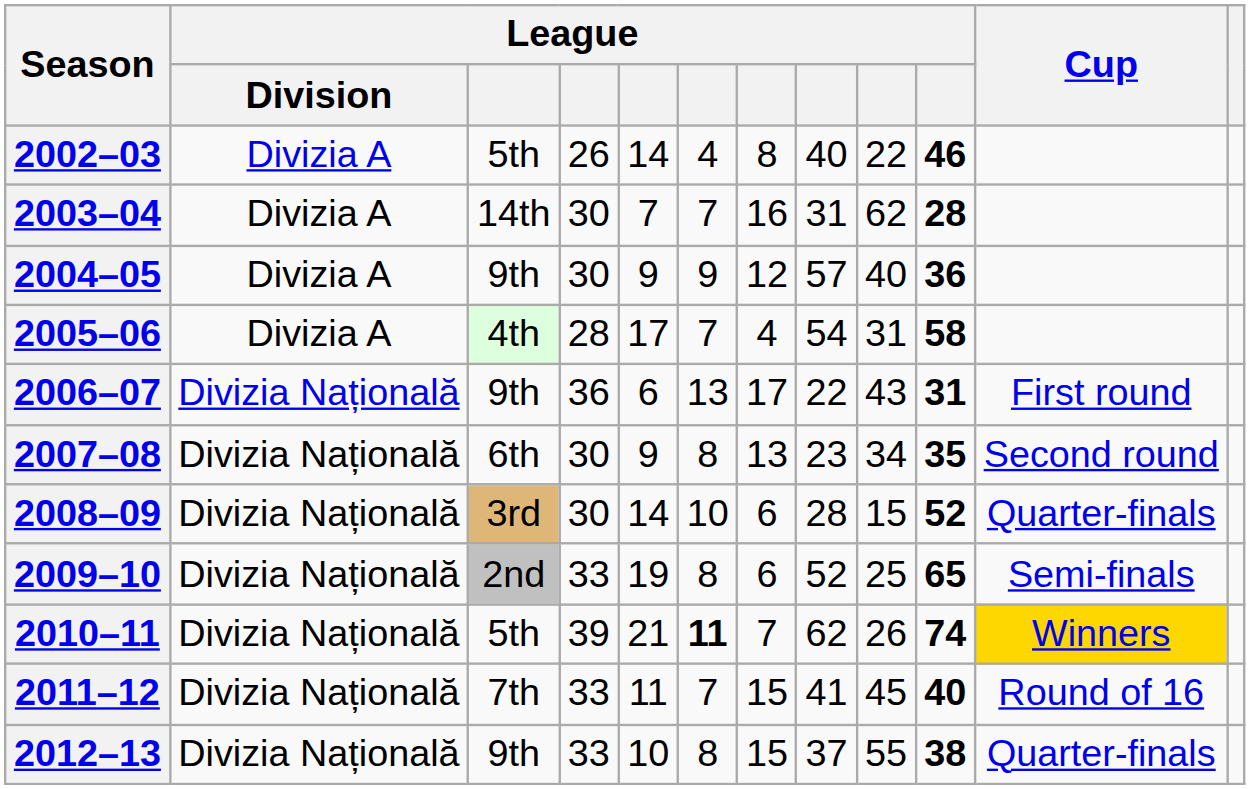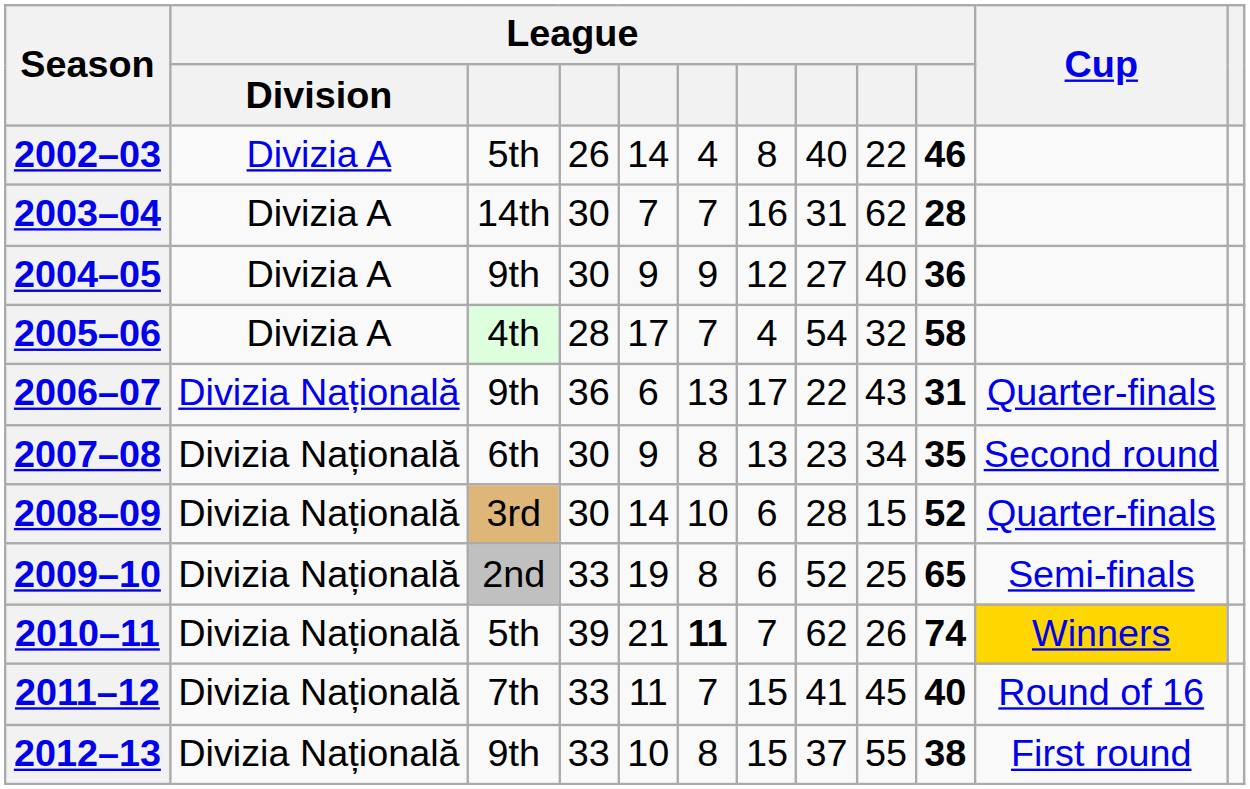2004–05 | column 8: 57 -> 27
2005–06 | column 9: 31 -> 32
2006–07 | Cup: First round -> Quarter-finals
2012–13 | Cup: Quarter-finals -> First round
